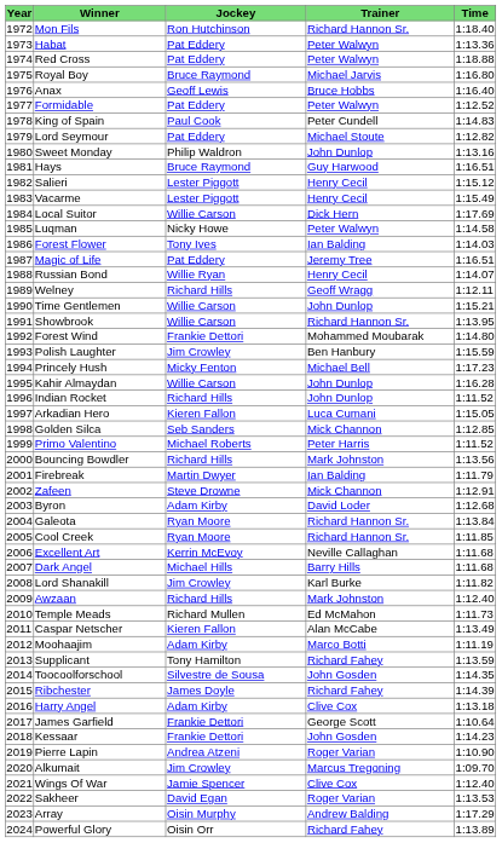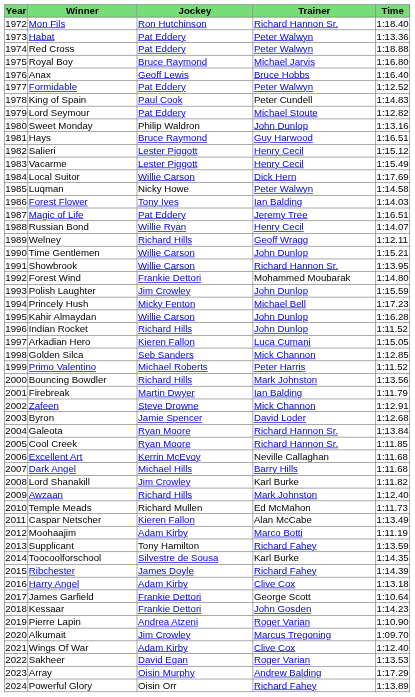Polish Laughter | Trainer: Ben Hanbury -> John Dunlop
Byron | Jockey: Adam Kirby -> Jamie Spencer
Toocoolforschool | Trainer: John Gosden -> Karl Burke
Wings Of War | Jockey: Jamie Spencer -> Adam Kirby
